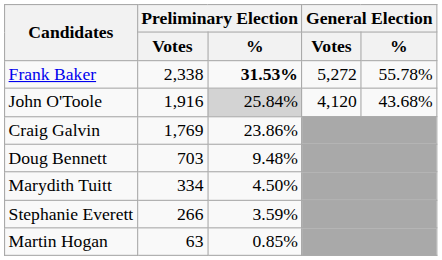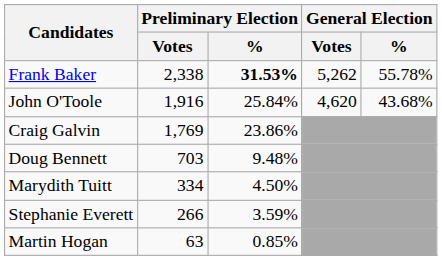Frank Baker | General Election / Votes: 5,272 -> 5,262
John O'Toole | Preliminary Election / %: lightgrey background -> no background
John O'Toole | General Election / Votes: 4,120 -> 4,620
